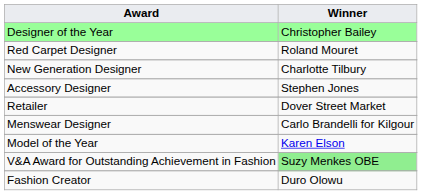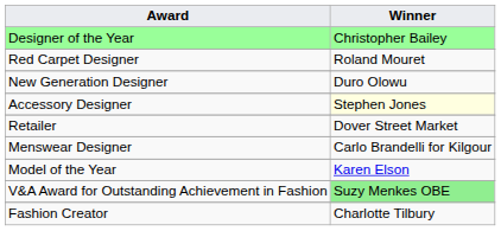New Generation Designer | Winner: Charlotte Tilbury -> Duro Olowu
Accessory Designer | Winner: no background -> lightyellow background
Fashion Creator | Winner: Duro Olowu -> Charlotte Tilbury
